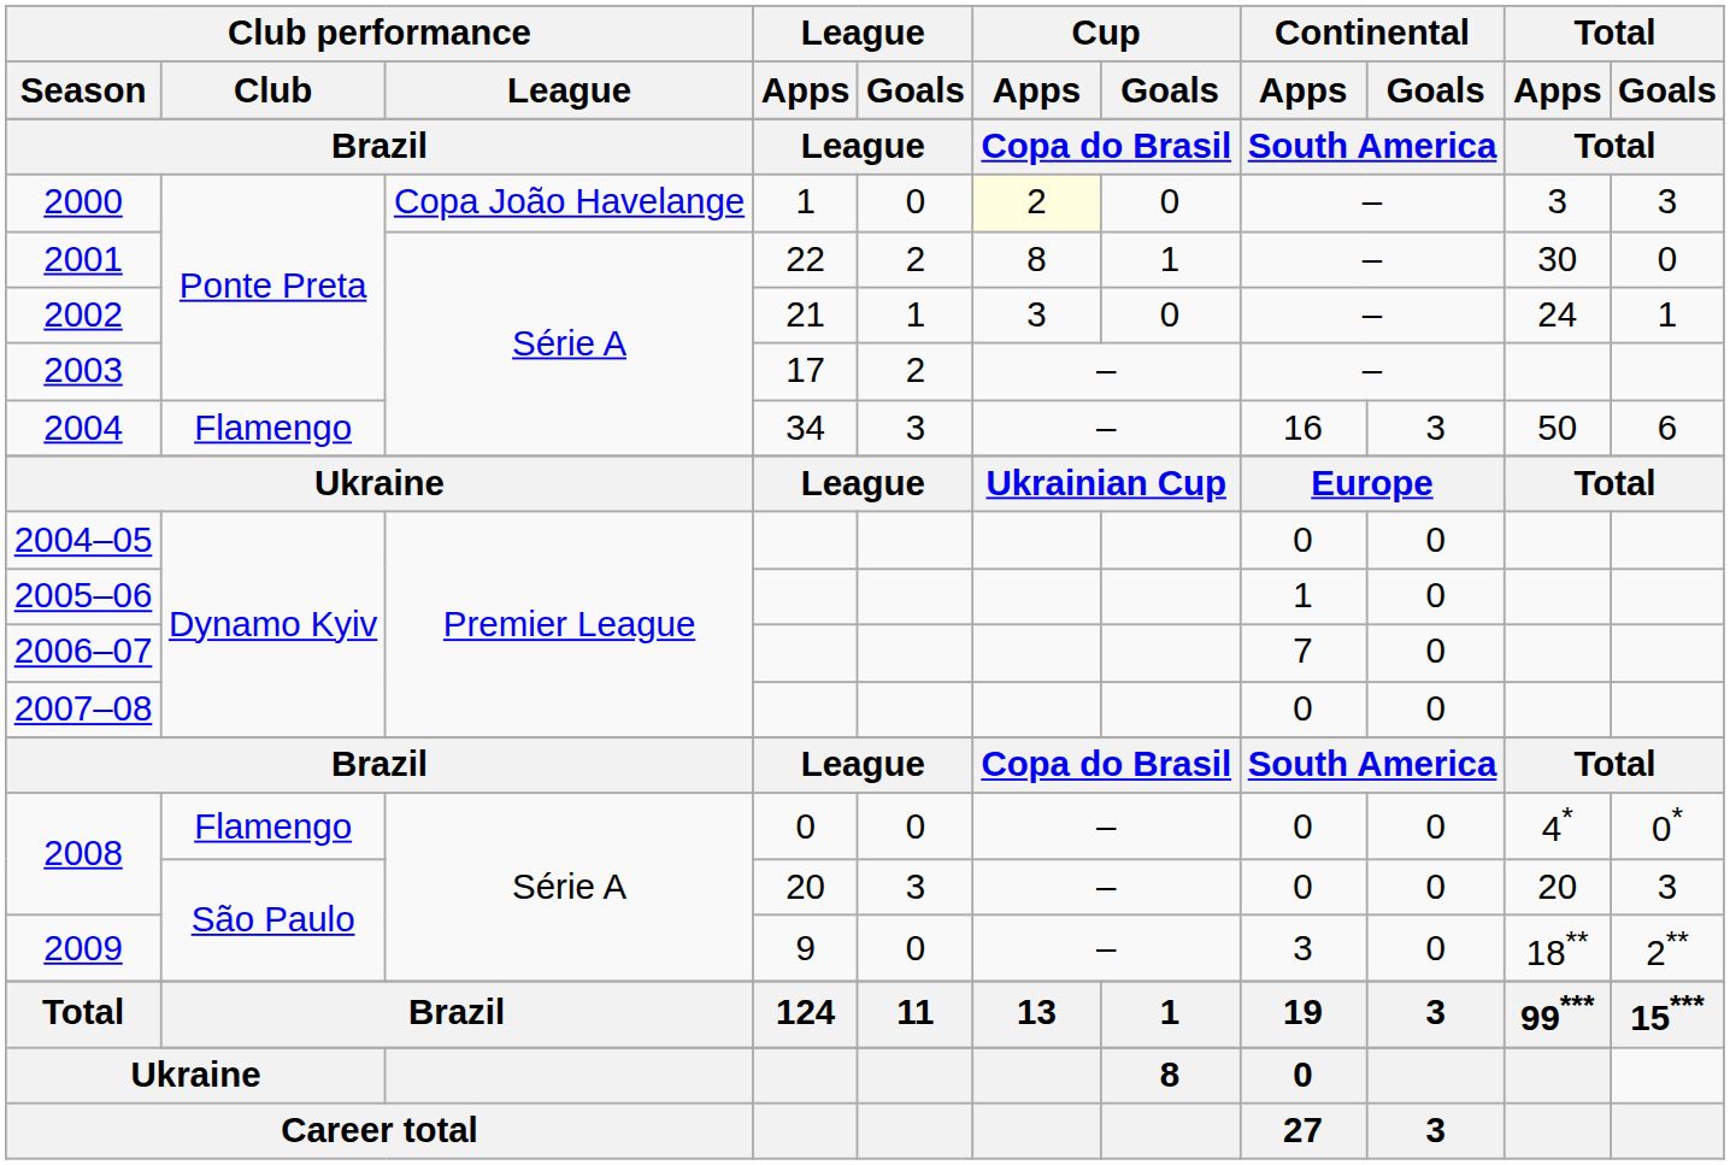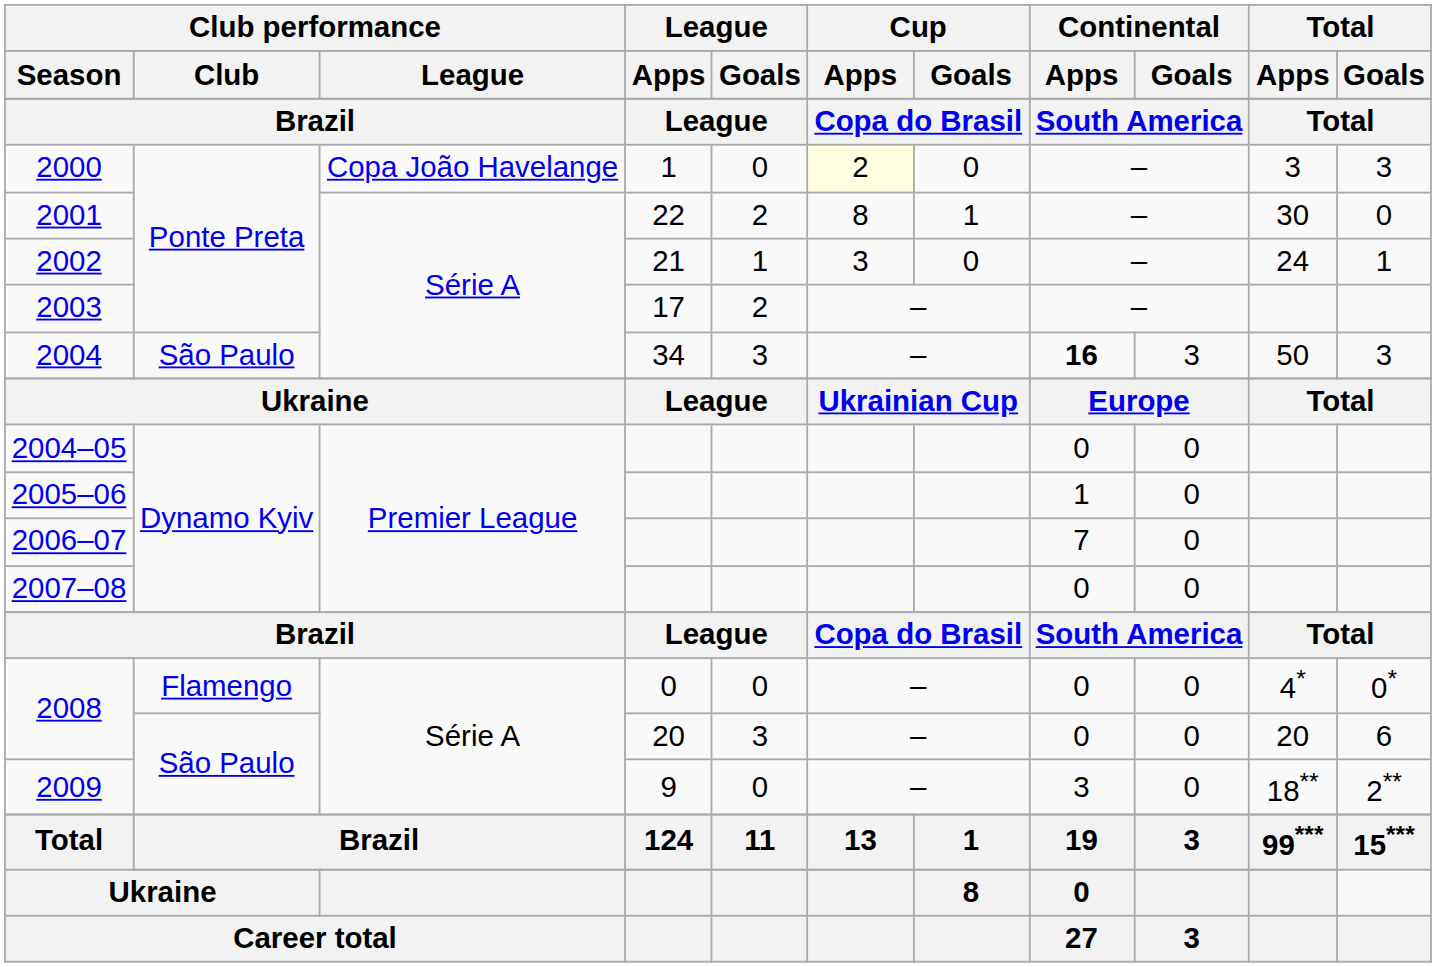2004 | Club performance / Club: Flamengo -> São Paulo
2004 | Continental / Apps: normal -> bold
2004 | Total / Goals: 6 -> 3
2008 / 20 | Total / Goals: 3 -> 6
